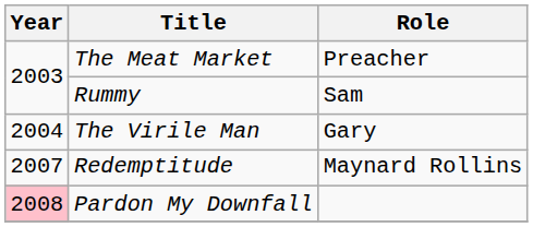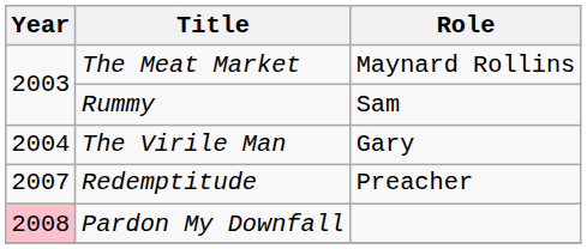The Meat Market | Role: Preacher -> Maynard Rollins
Redemptitude | Role: Maynard Rollins -> Preacher
